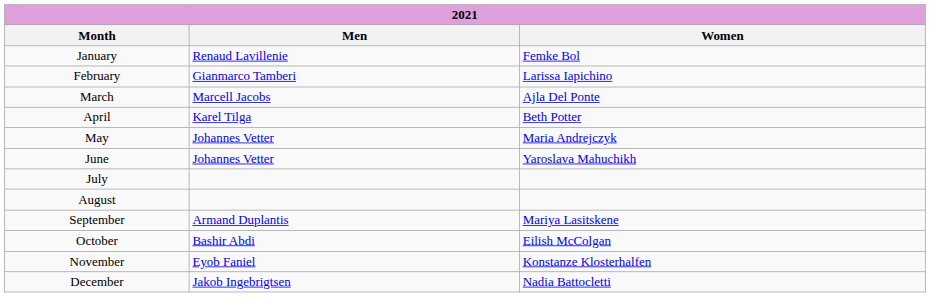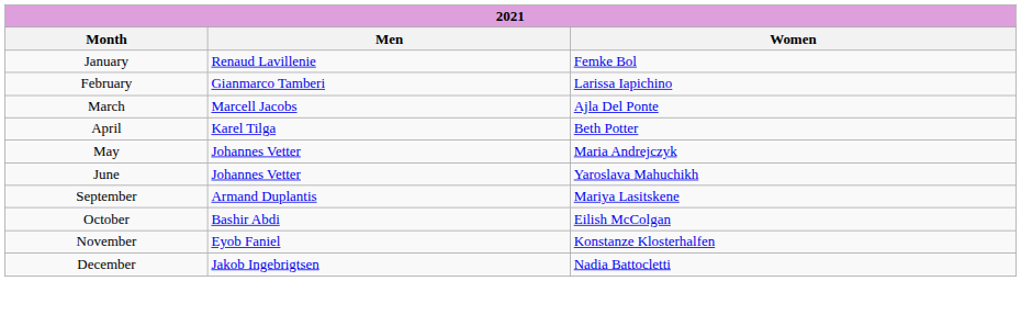- row: July
- row: August
